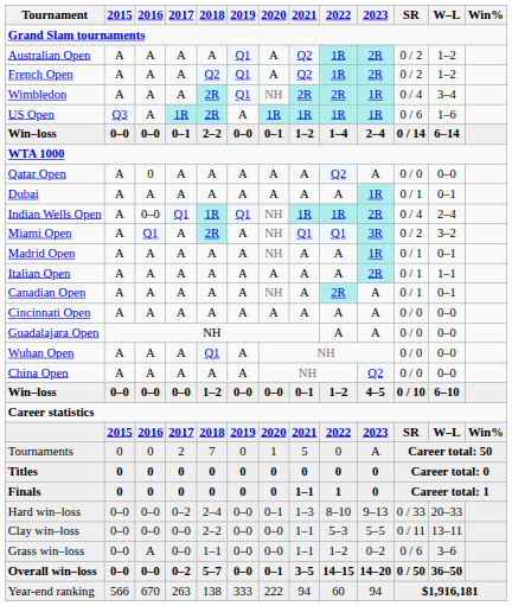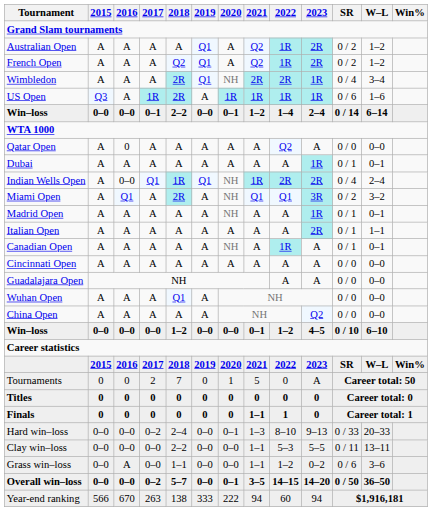Indian Wells Open | 2022: 1R -> 2R
Canadian Open | 2022: 2R -> 1R
